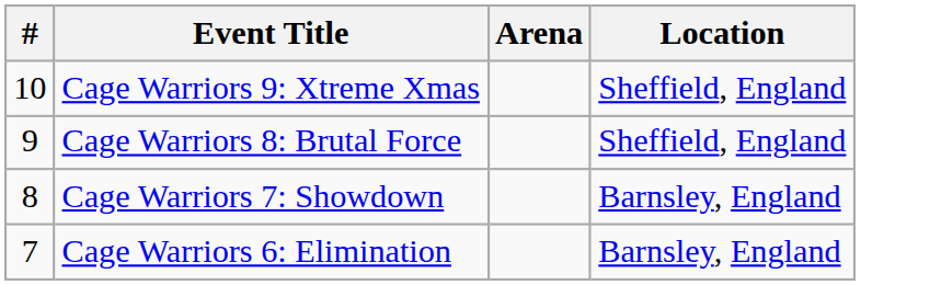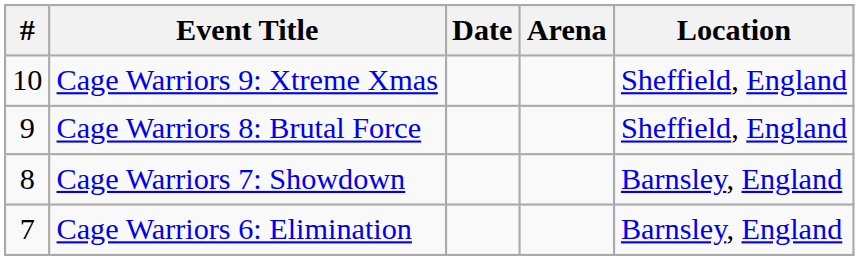+ column: Date
